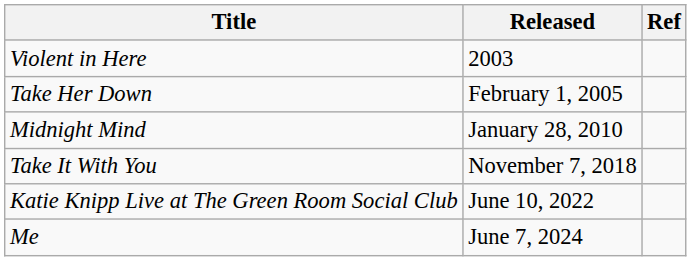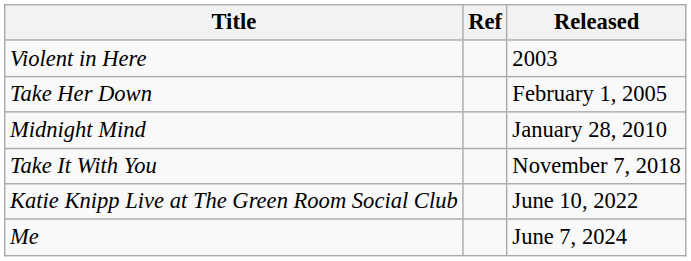columns swapped: Released <-> Ref
